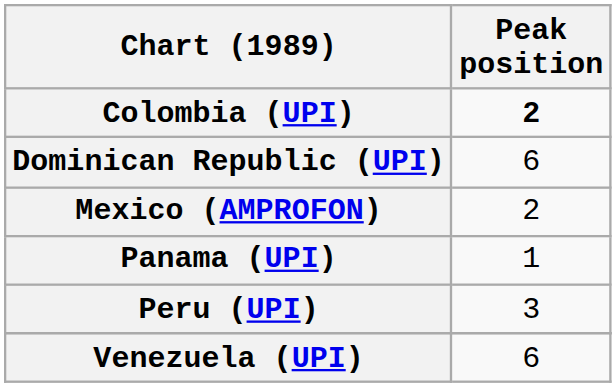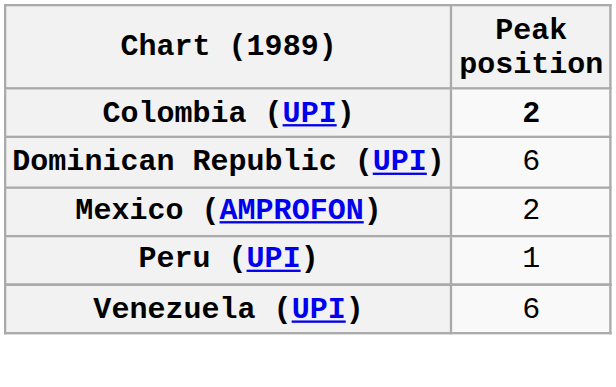- row: Panama (UPI) | 1
Peru (UPI) | Peak position: 3 -> 1
